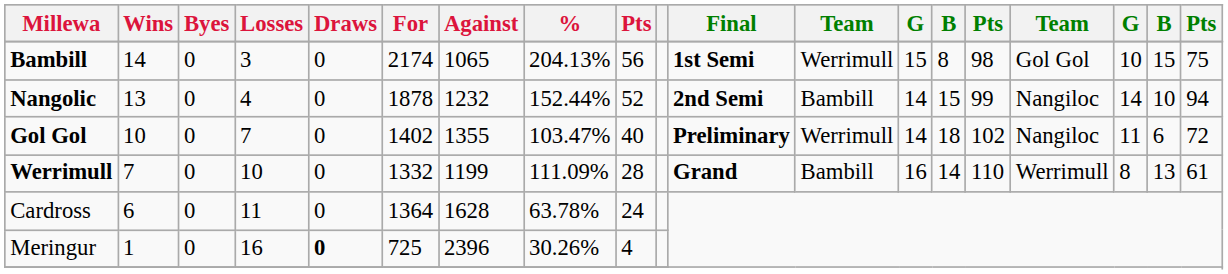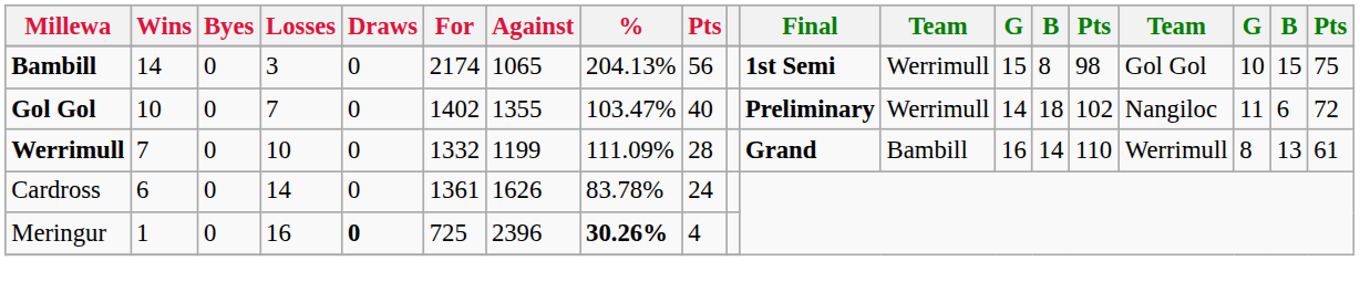- row: Nangolic | 13 | 0 | 4 | 0 | 1878 | 1232 | 152.44% | 52 | 2nd Semi | Bambill | 14 | 15 | 99 | Nangiloc | 14 | 10 | 94
Cardross | Losses: 11 -> 14
Cardross | For: 1364 -> 1361
Cardross | Against: 1628 -> 1626
Cardross | %: 63.78% -> 83.78%
Meringur | %: normal -> bold
